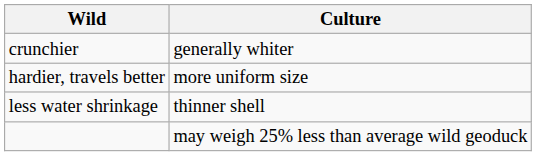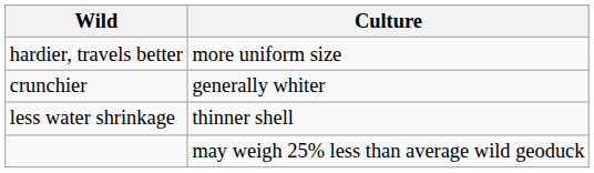rows swapped: crunchier <-> hardier, travels better
